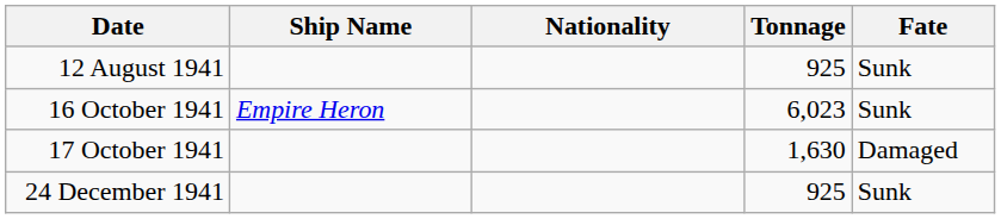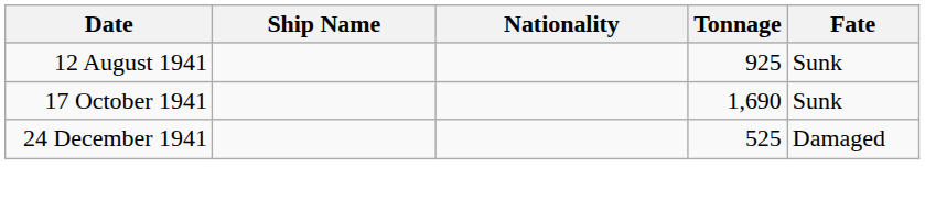- row: 16 October 1941 | Empire Heron | 6,023 | Sunk
17 October 1941 | Tonnage: 1,630 -> 1,690
17 October 1941 | Fate: Damaged -> Sunk
24 December 1941 | Tonnage: 925 -> 525
24 December 1941 | Fate: Sunk -> Damaged
